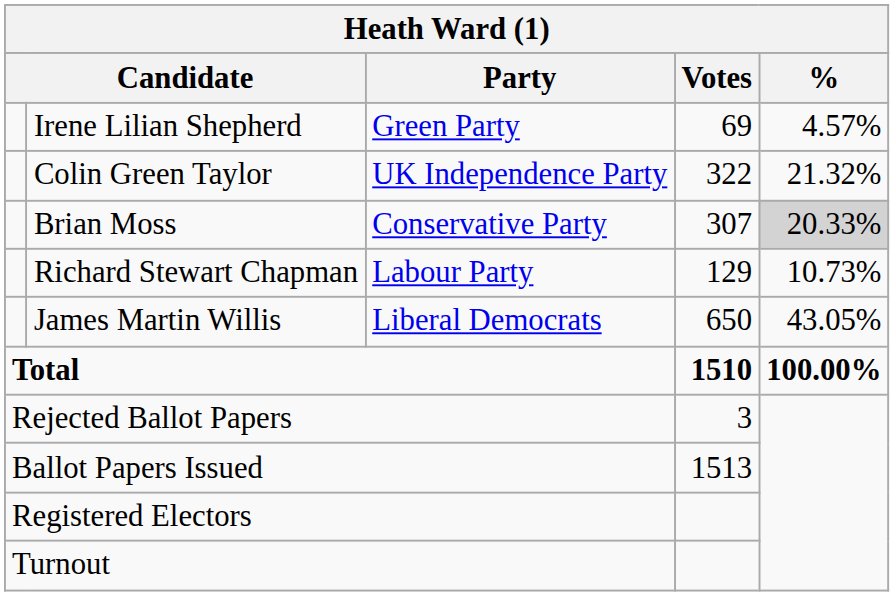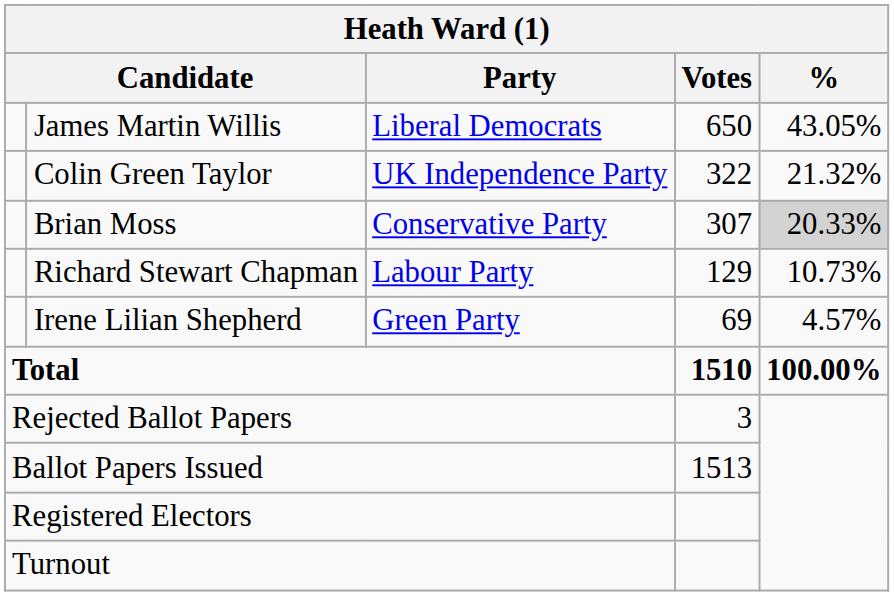rows swapped: James Martin Willis <-> Irene Lilian Shepherd
